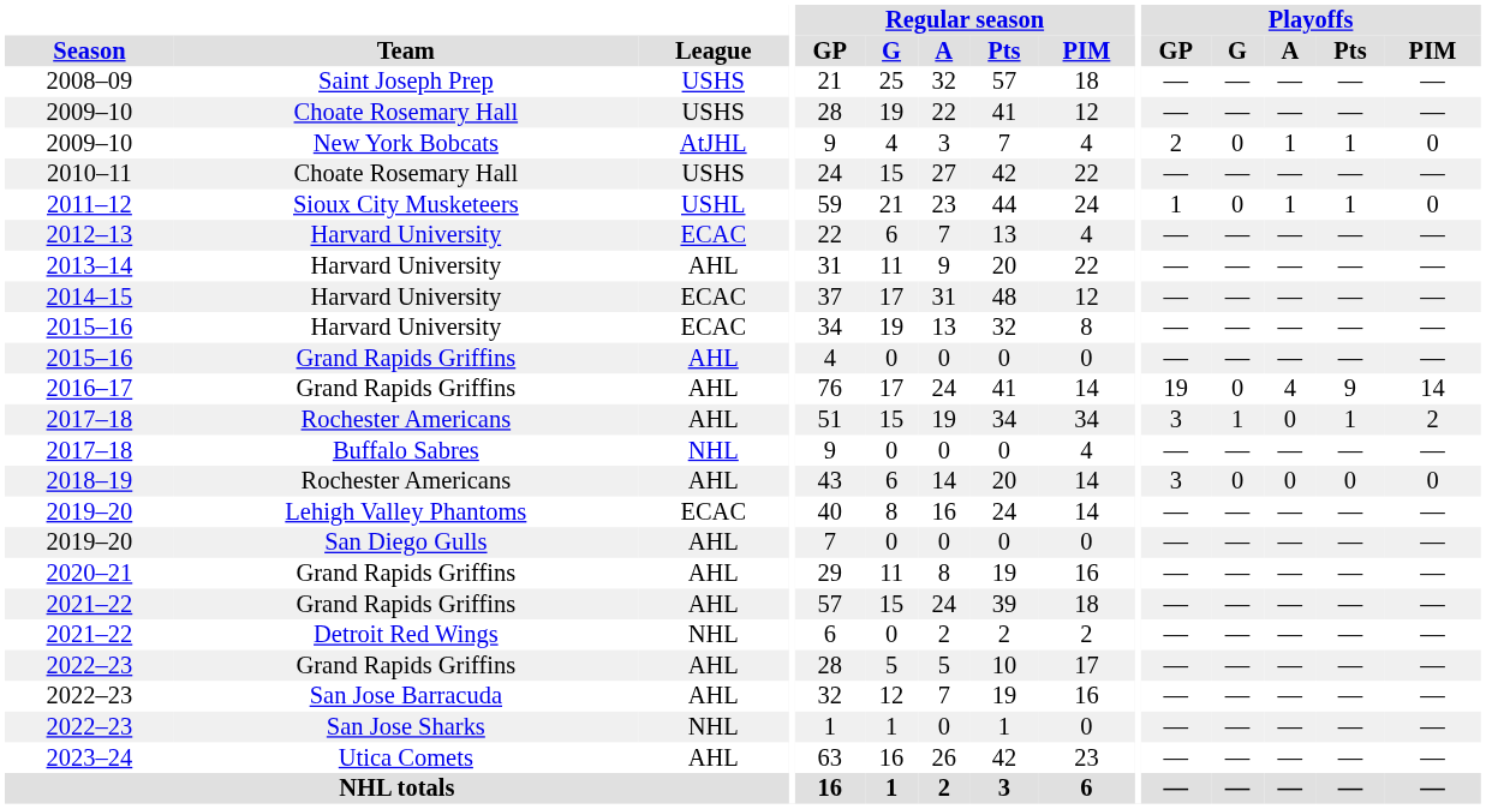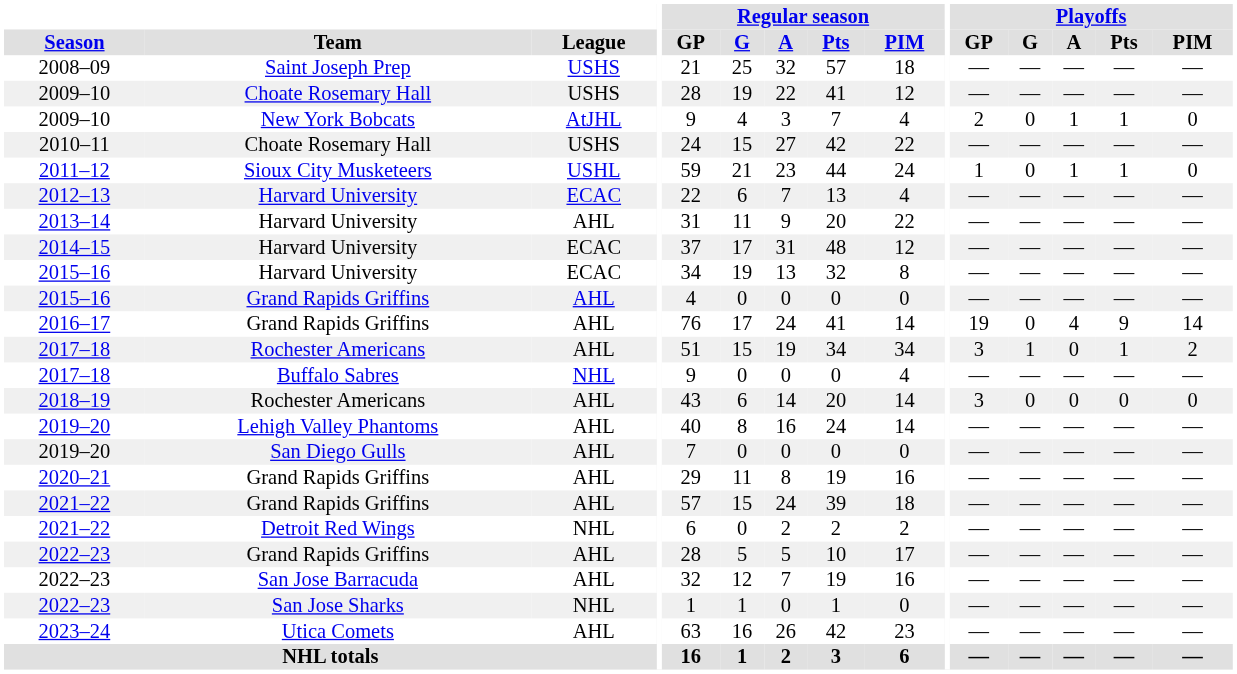2019–20 / Lehigh Valley Phantoms | League: ECAC -> AHL
